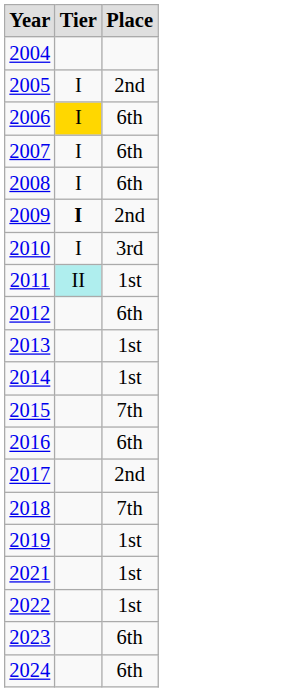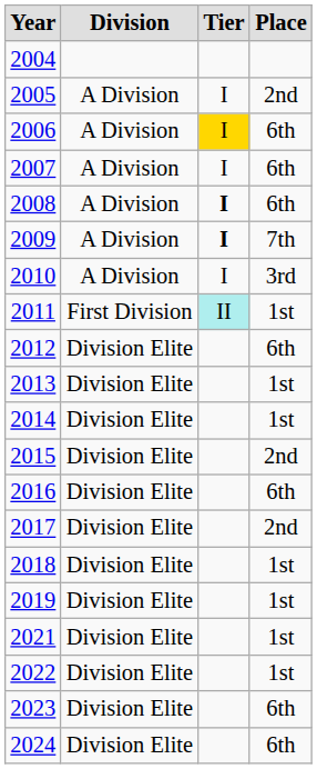+ column: Division | A Division | A Division | A Division | A Division | A Division | A Division | First Division | Division Elite | Division Elite | Division Elite | Division Elite | Division Elite | Division Elite | Division Elite | Division Elite | Division Elite | Division Elite | Division Elite | Division Elite
2008 | Tier: normal -> bold
2009 | Place: 2nd -> 7th
2015 | Place: 7th -> 2nd
2018 | Place: 7th -> 1st
